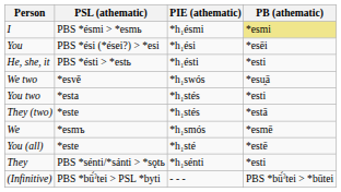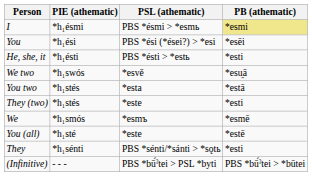columns swapped: PIE (athematic) <-> PSL (athematic)
You two | PB (athematic): *esti -> *estā
They (two) | PB (athematic): *estā -> *esti
